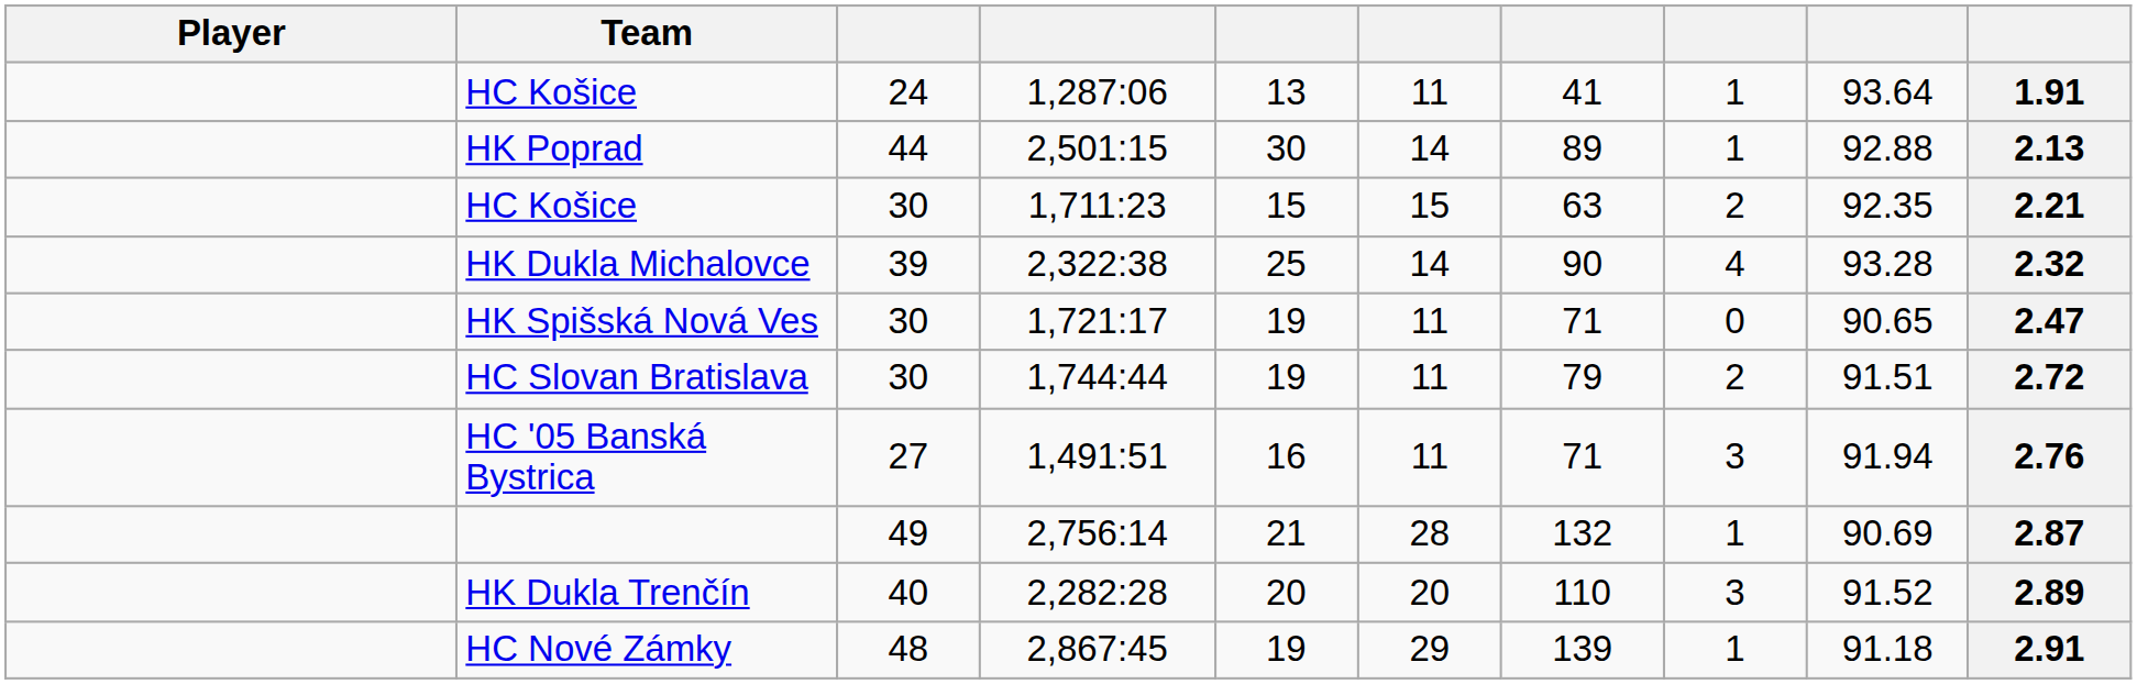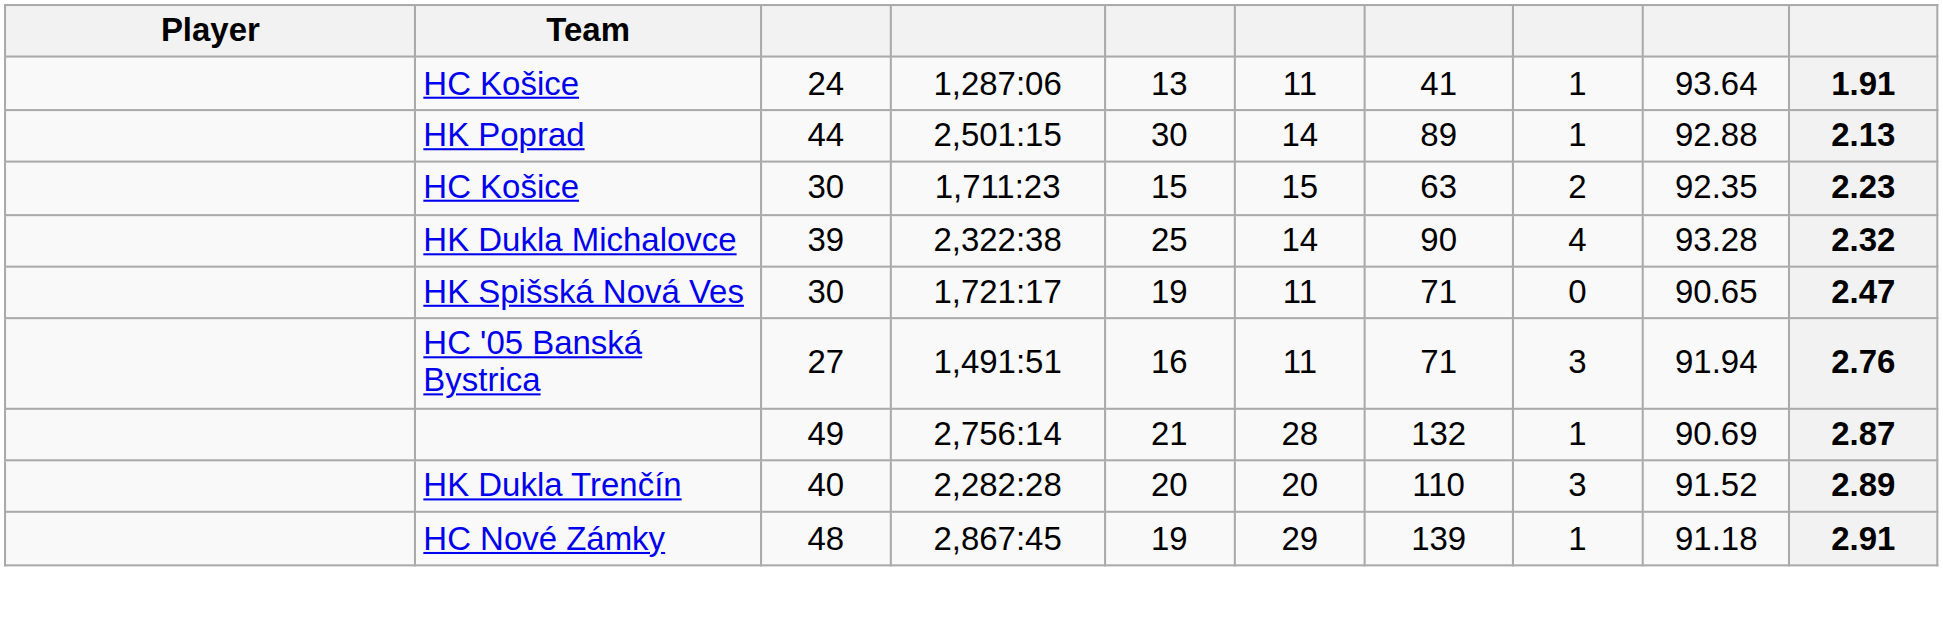HC Košice / 1,711:23 | column 10: 2.21 -> 2.23
- row: HC Slovan Bratislava | 30 | 1,744:44 | 19 | 11 | 79 | 2 | 91.51 | 2.72
